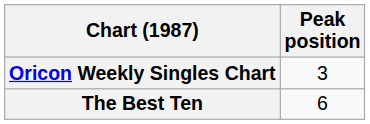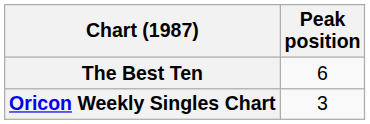rows swapped: Oricon Weekly Singles Chart <-> The Best Ten
